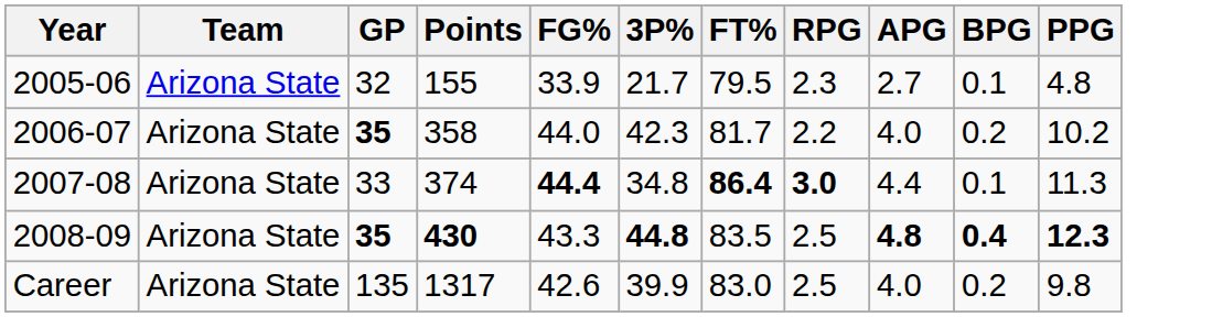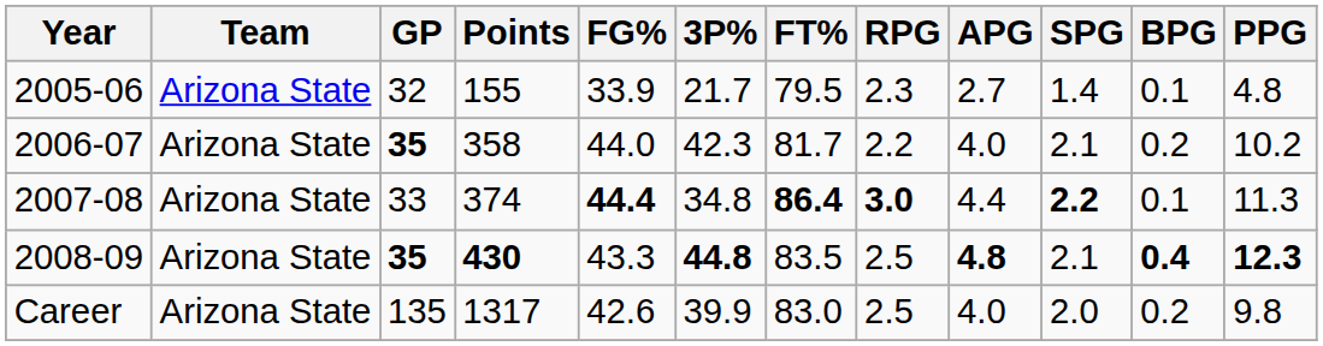+ column: SPG | 1.4 | 2.1 | 2.2 | 2.1 | 2.0
